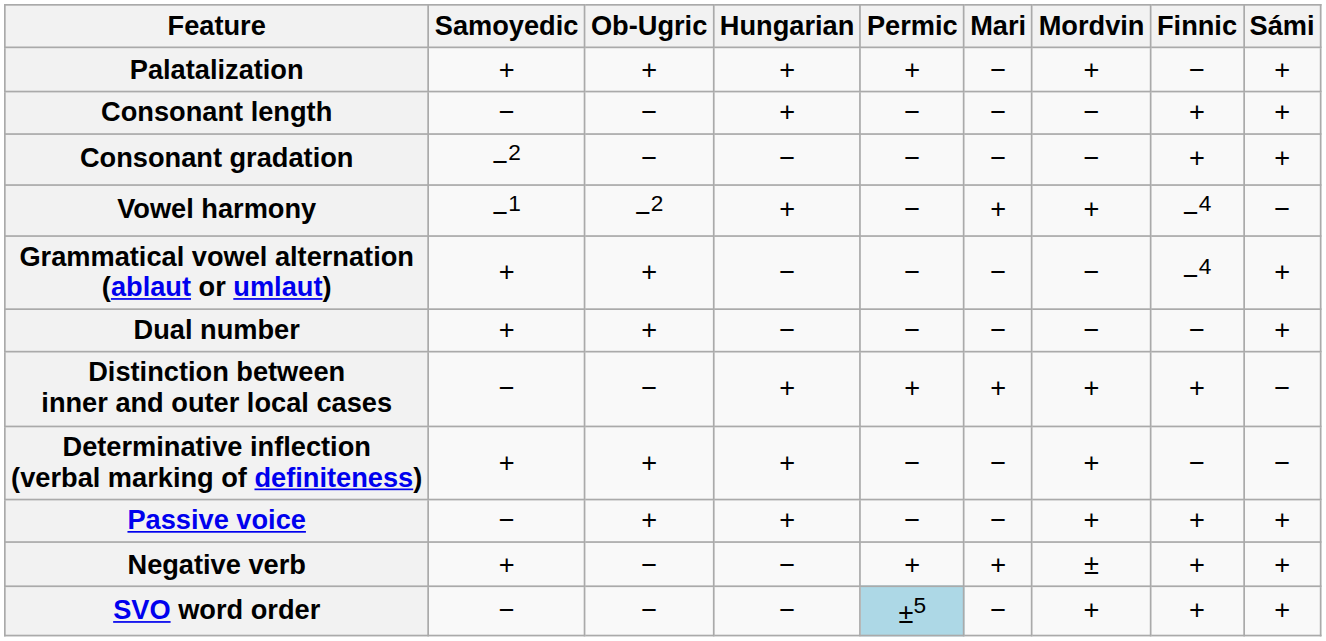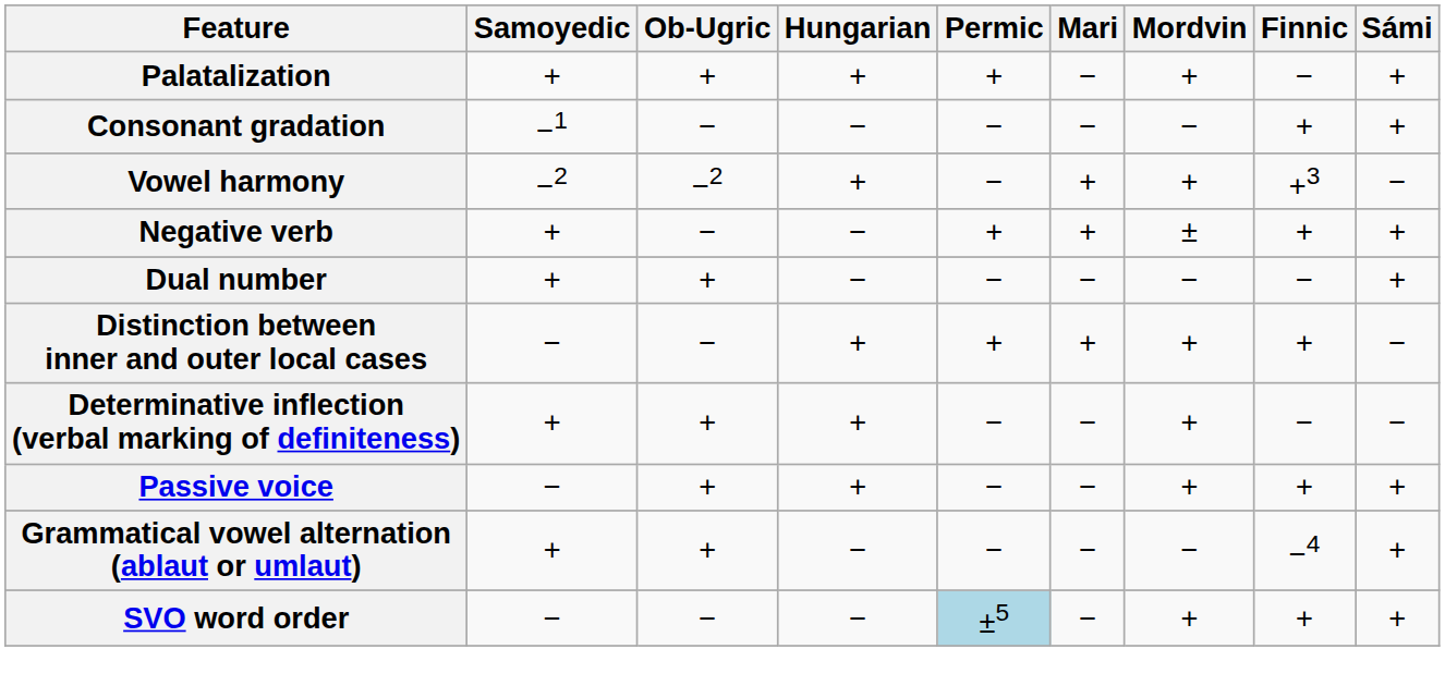- row: Consonant length | − | − | + | − | − | − | + | +
Consonant gradation | Samoyedic: −2 -> −1
Vowel harmony | Samoyedic: −1 -> −2
Vowel harmony | Finnic: −4 -> +3
rows swapped: Grammatical vowel alternation (ablaut or umlaut) <-> Negative verb
